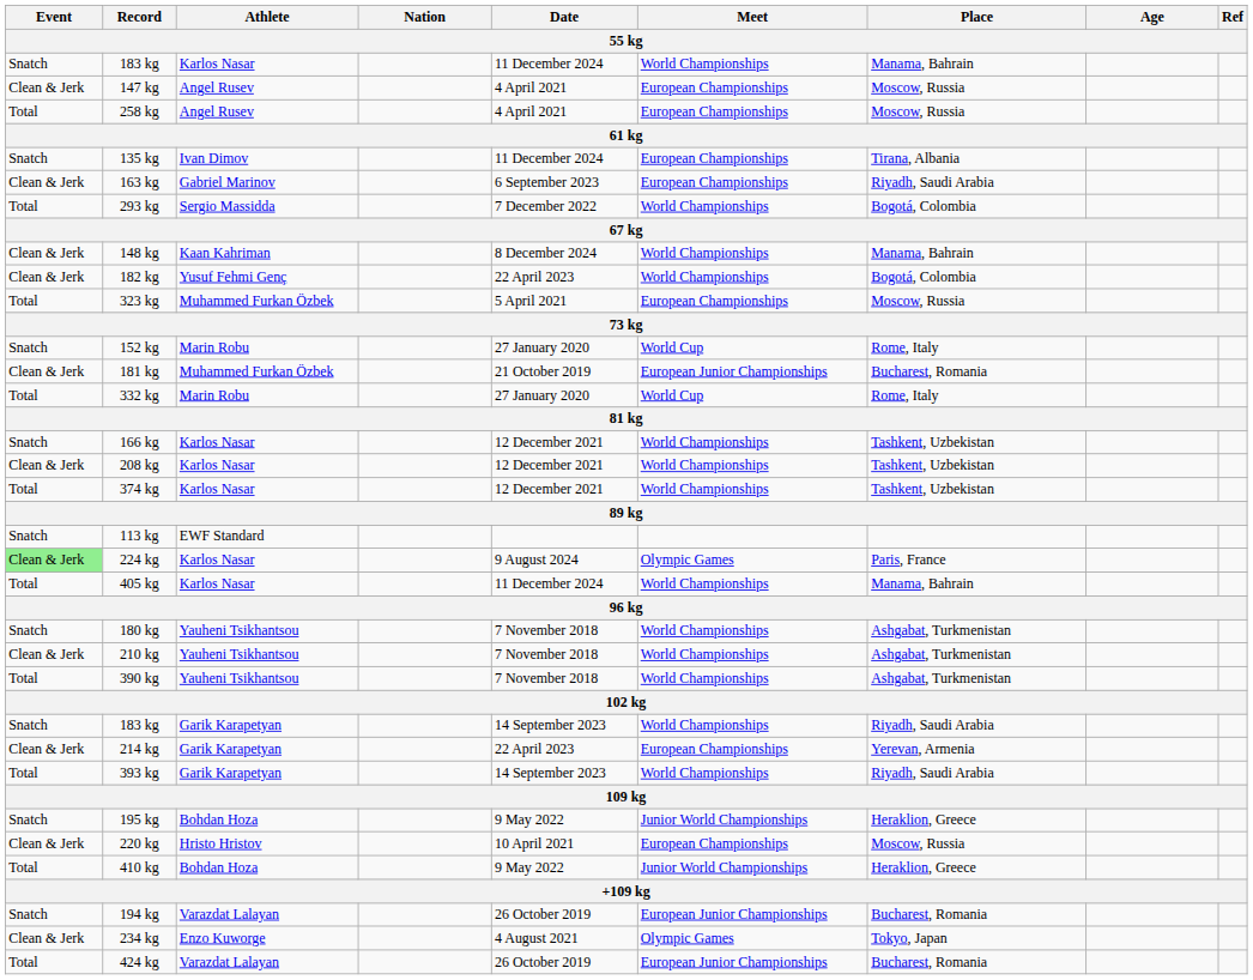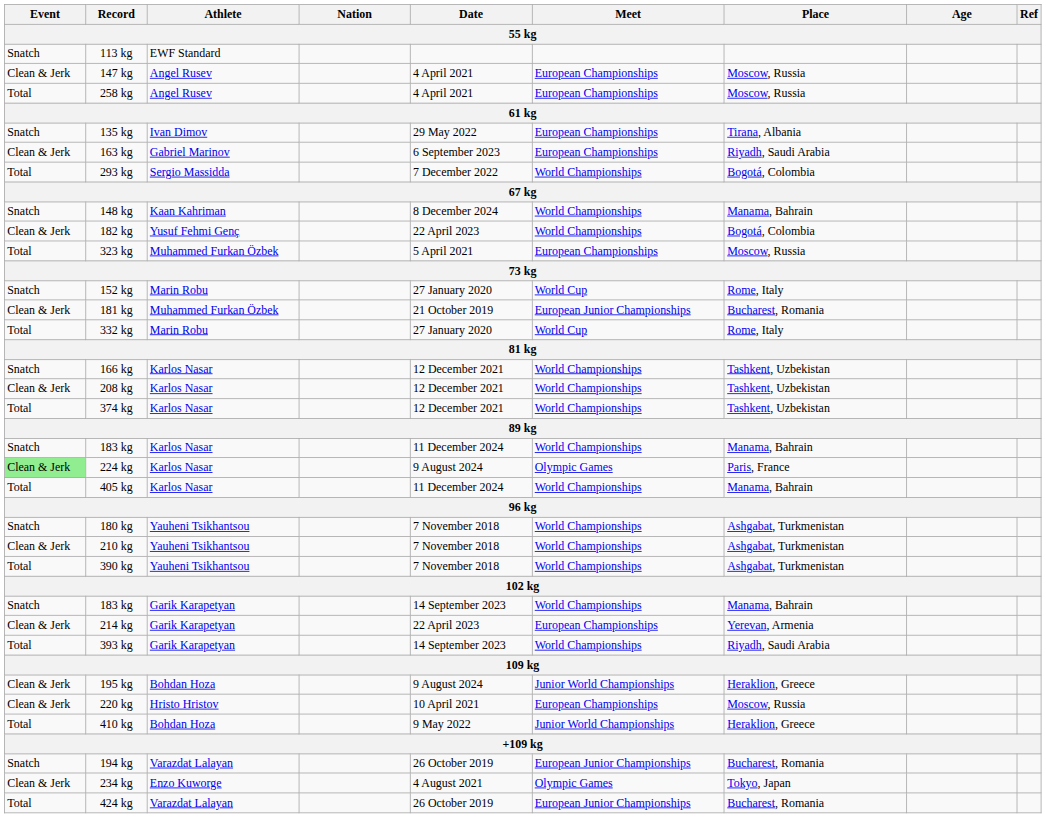rows swapped: 113 kg <-> 183 kg / Karlos Nasar
135 kg | Date: 11 December 2024 -> 29 May 2022
148 kg | Event: Clean & Jerk -> Snatch
183 kg / Garik Karapetyan | Place: Riyadh, Saudi Arabia -> Manama, Bahrain
195 kg | Event: Snatch -> Clean & Jerk
195 kg | Date: 9 May 2022 -> 9 August 2024
